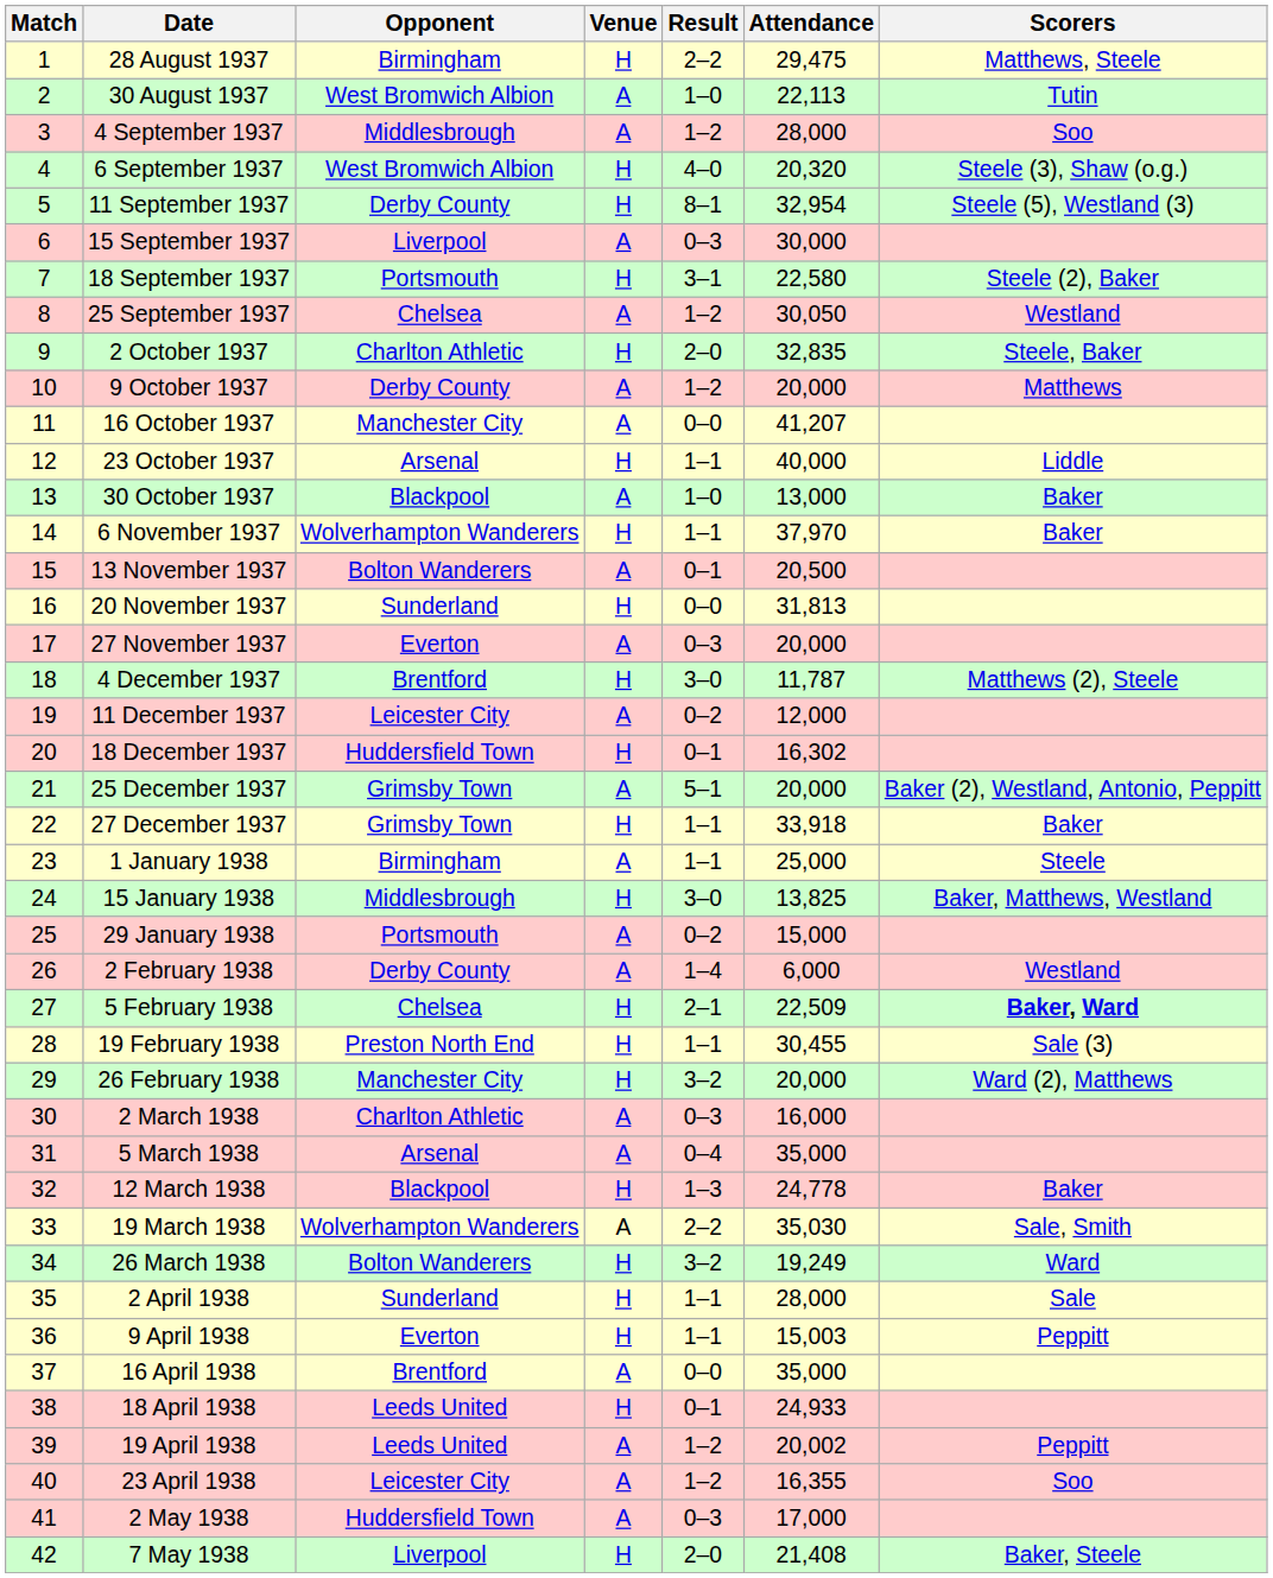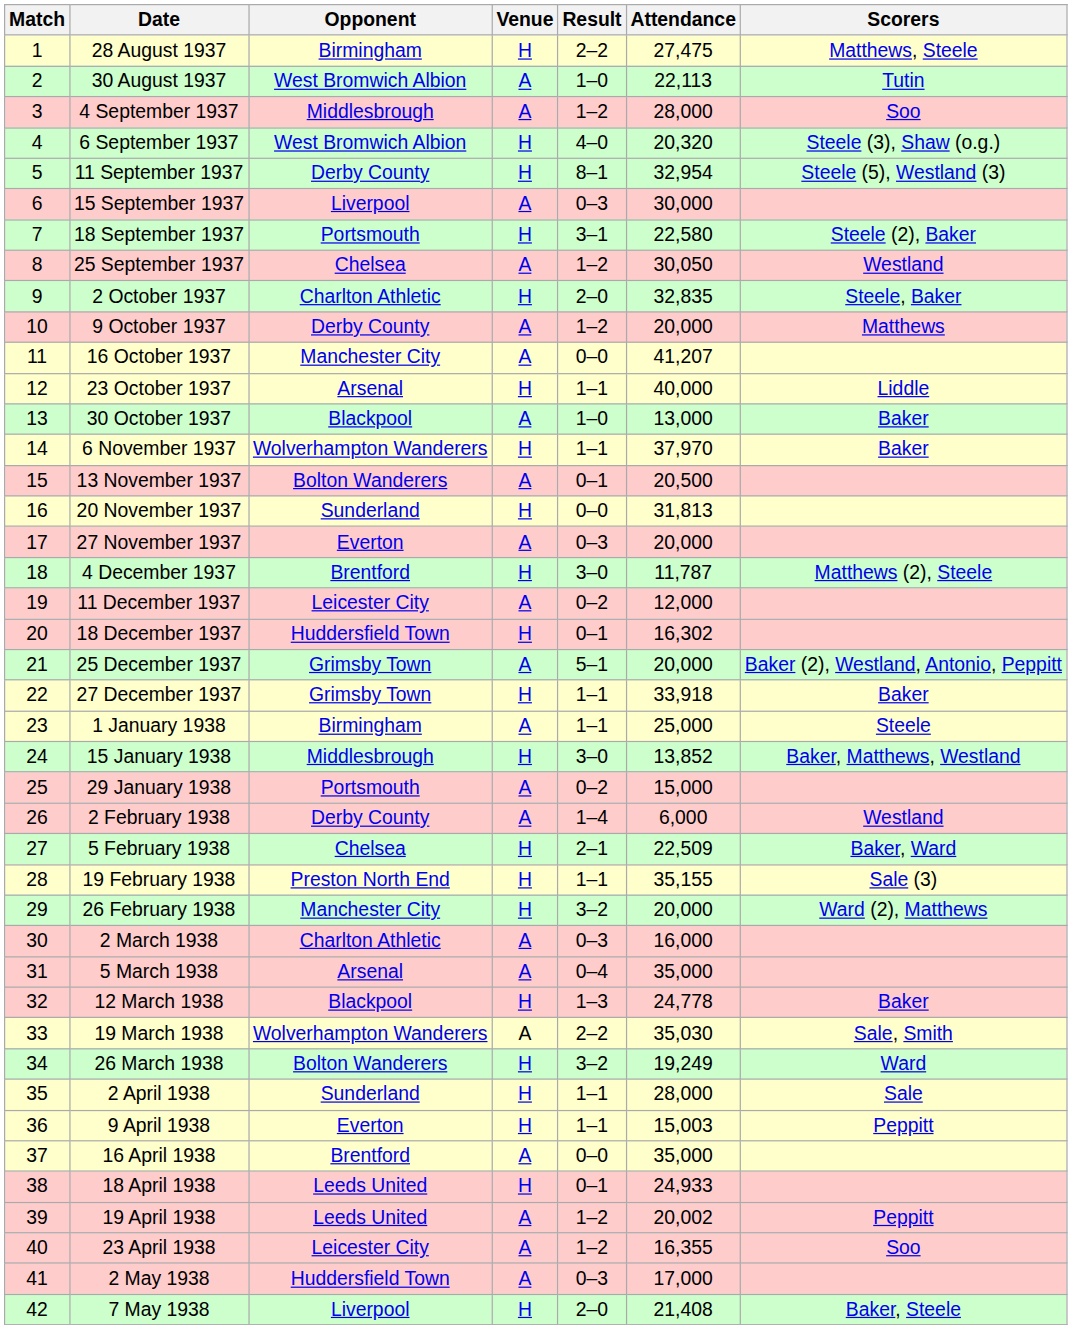28 August 1937 | Attendance: 29,475 -> 27,475
15 January 1938 | Attendance: 13,825 -> 13,852
5 February 1938 | Scorers: bold -> normal
19 February 1938 | Attendance: 30,455 -> 35,155
